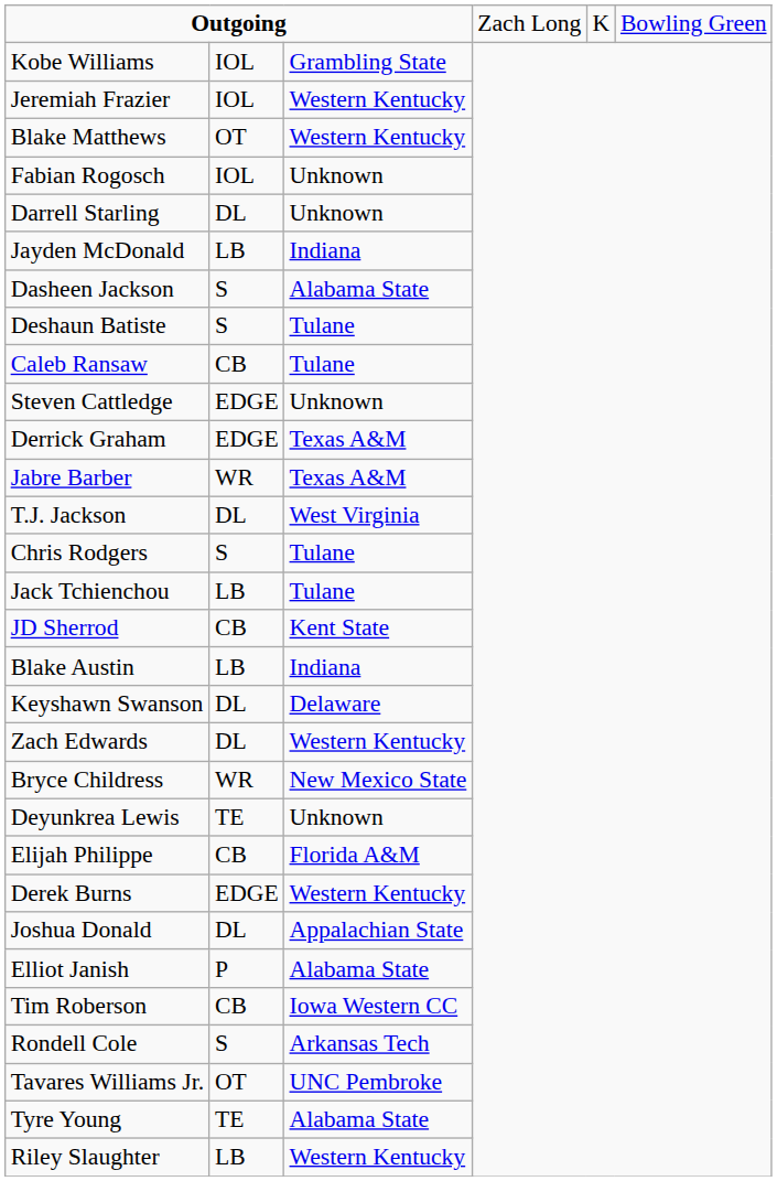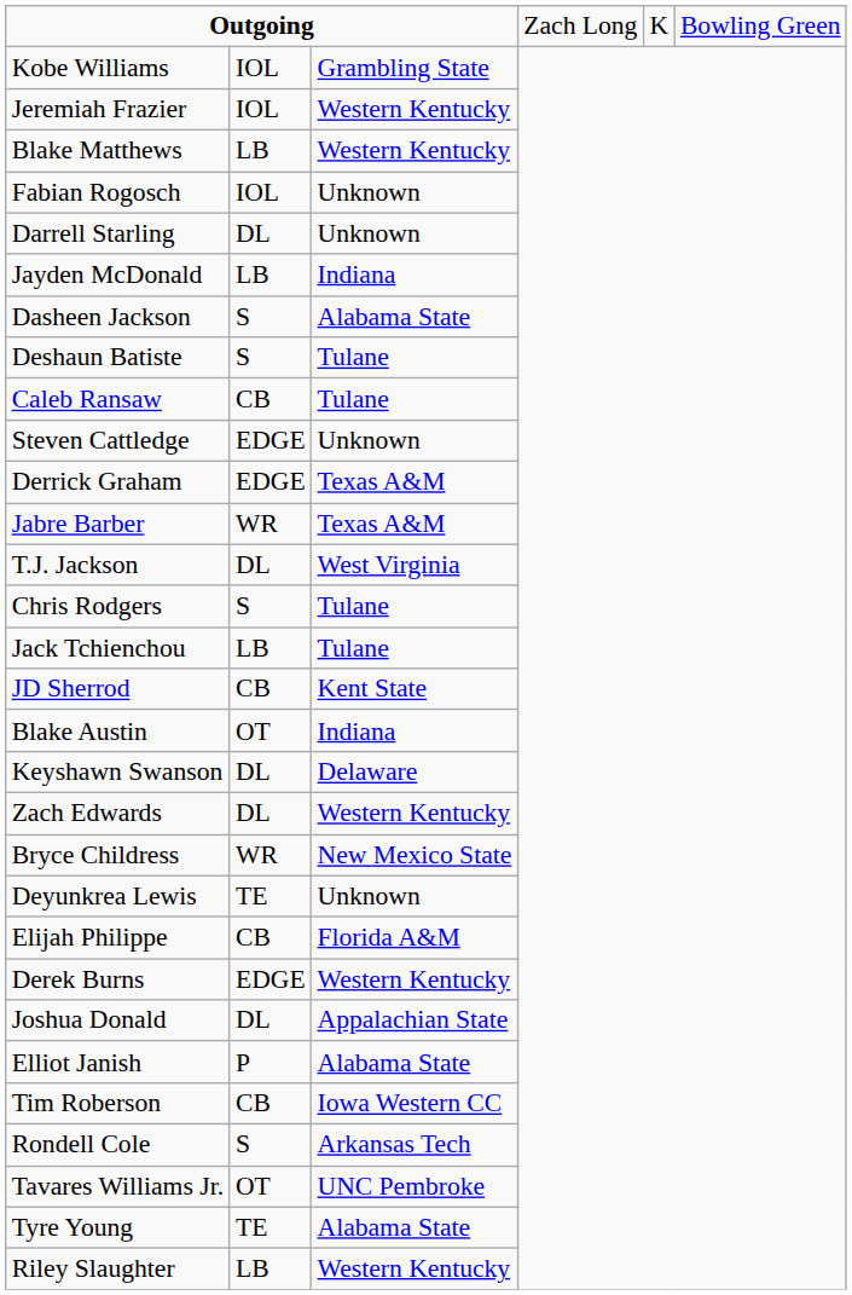Blake Matthews | column 2: OT -> LB
Blake Austin | column 2: LB -> OT
